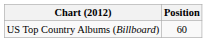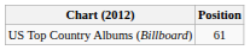US Top Country Albums (Billboard) | Position: 60 -> 61
